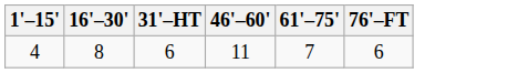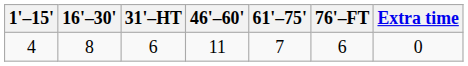+ column: Extra time | 0
